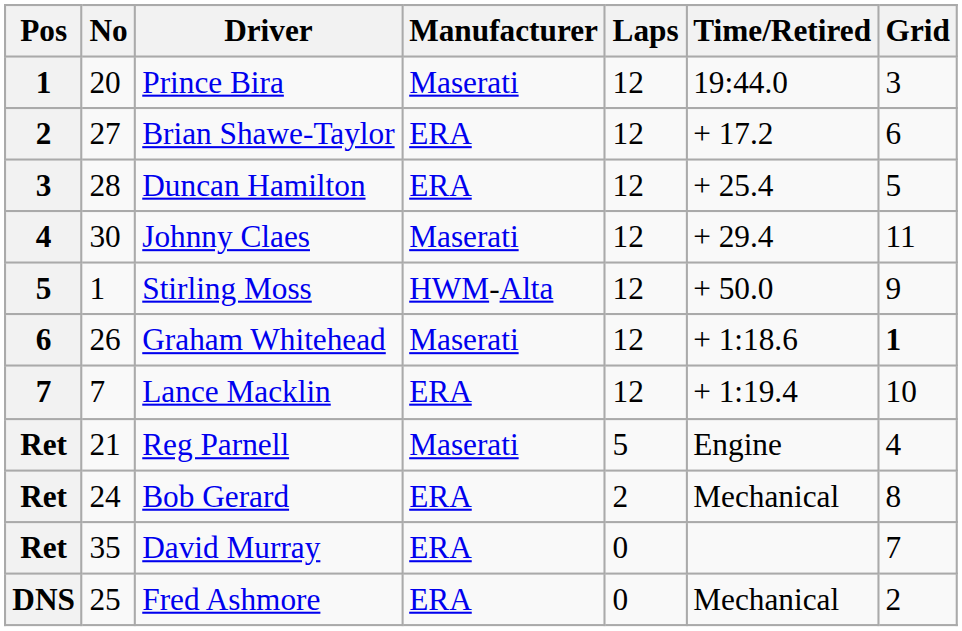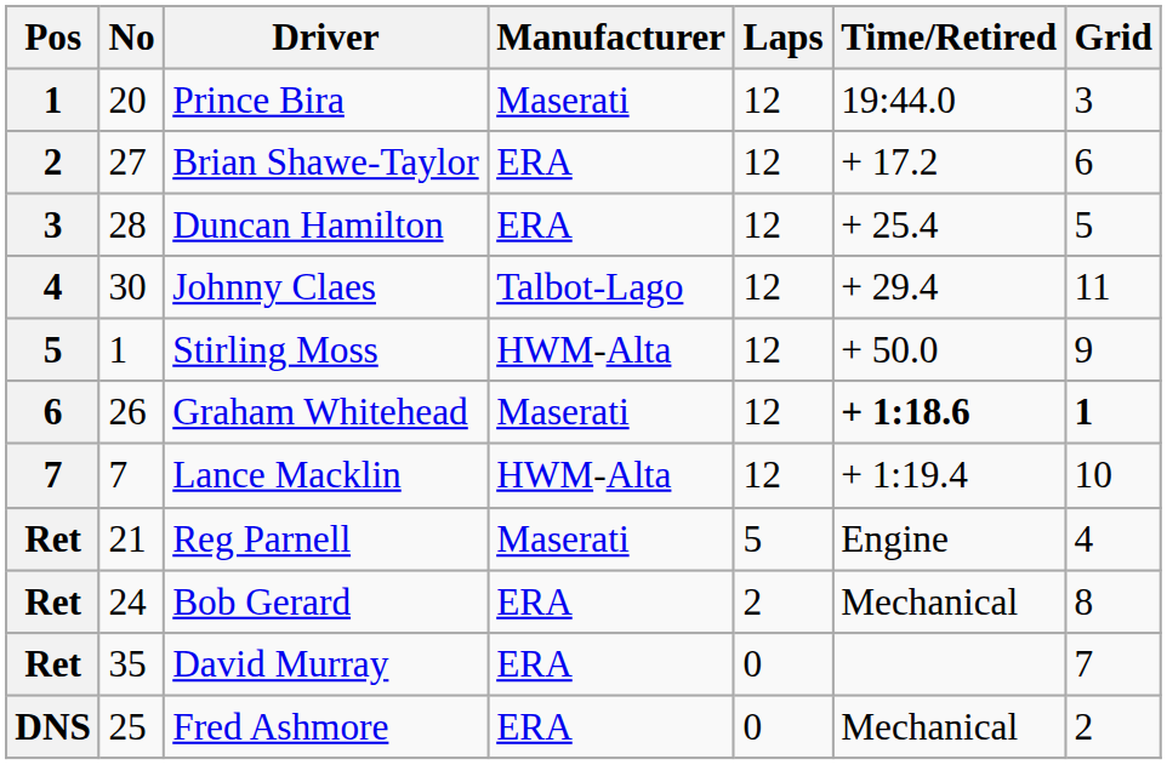Johnny Claes | Manufacturer: Maserati -> Talbot-Lago
Graham Whitehead | Time/Retired: normal -> bold
Lance Macklin | Manufacturer: ERA -> HWM-Alta
